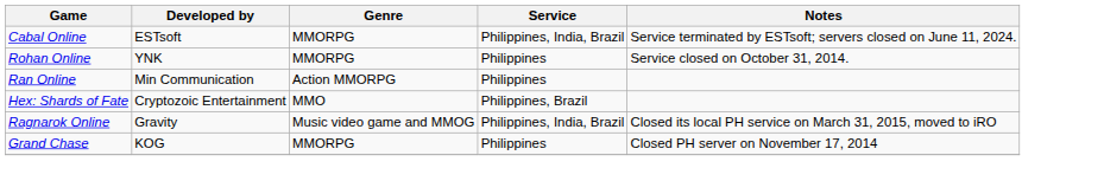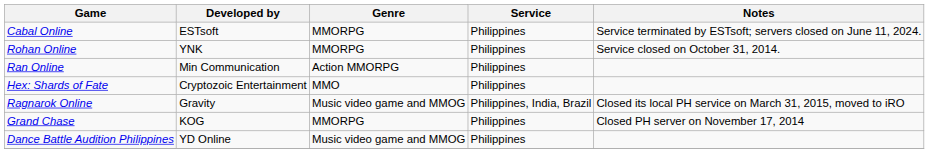Cabal Online | Service: Philippines, India, Brazil -> Philippines
Hex: Shards of Fate | Service: Philippines, Brazil -> Philippines
+ row: Dance Battle Audition Philippines | YD Online | Music video game and MMOG | Philippines
